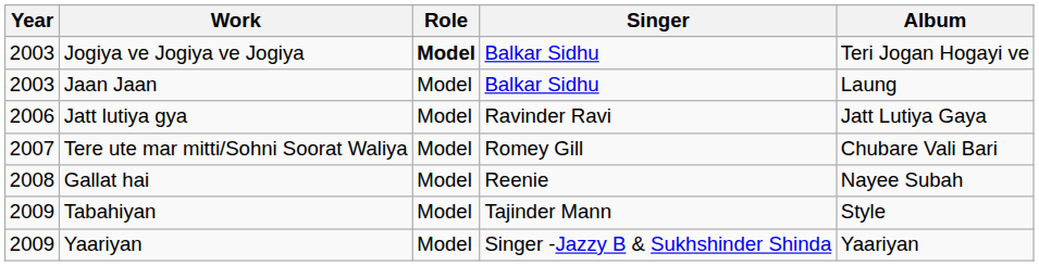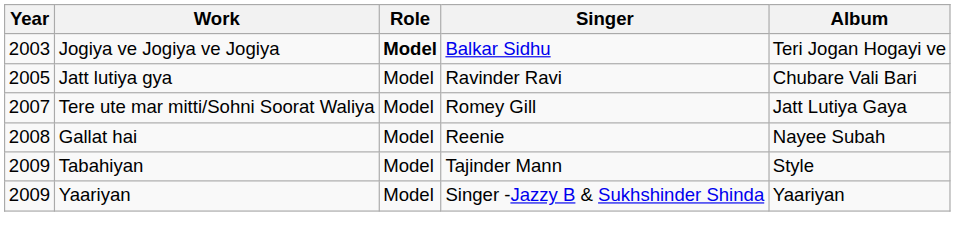- row: 2003 | Jaan Jaan | Model | Balkar Sidhu | Laung
Jatt lutiya gya | Year: 2006 -> 2005
Jatt lutiya gya | Album: Jatt Lutiya Gaya -> Chubare Vali Bari
Tere ute mar mitti/Sohni Soorat Waliya | Album: Chubare Vali Bari -> Jatt Lutiya Gaya
